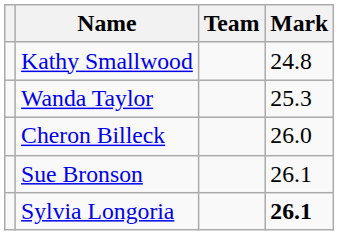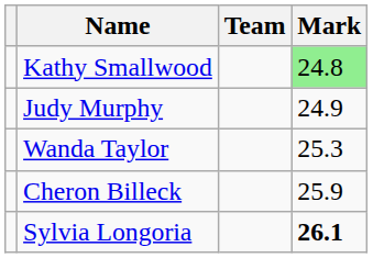Kathy Smallwood | Mark: no background -> lightgreen background
+ row: Judy Murphy | 24.9
Cheron Billeck | Mark: 26.0 -> 25.9
- row: Sue Bronson | 26.1
